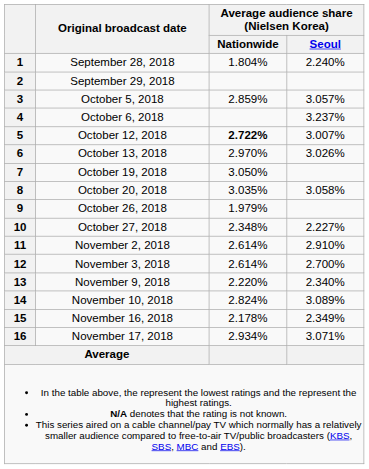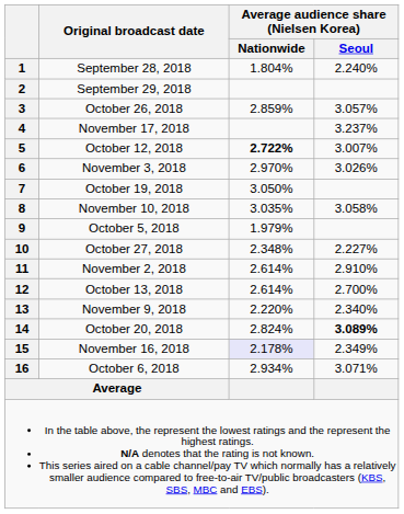3 | Original broadcast date: October 5, 2018 -> October 26, 2018
4 | Original broadcast date: October 6, 2018 -> November 17, 2018
6 | Original broadcast date: October 13, 2018 -> November 3, 2018
8 | Original broadcast date: October 20, 2018 -> November 10, 2018
9 | Original broadcast date: October 26, 2018 -> October 5, 2018
12 | Original broadcast date: November 3, 2018 -> October 13, 2018
14 | Original broadcast date: November 10, 2018 -> October 20, 2018
14 | Average audience share (Nielsen Korea) / Seoul: normal -> bold
15 | Average audience share (Nielsen Korea) / Nationwide: no background -> lavender background
16 | Original broadcast date: November 17, 2018 -> October 6, 2018
